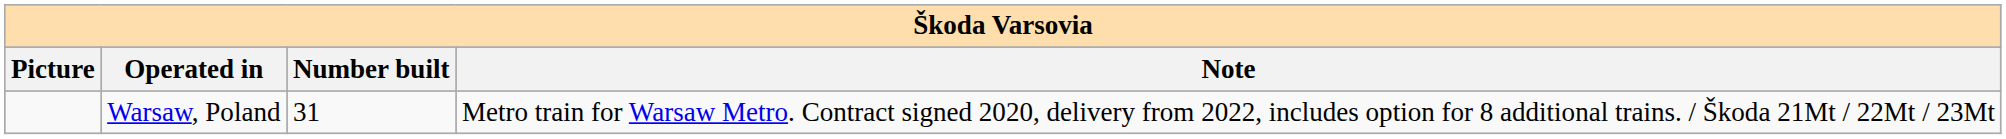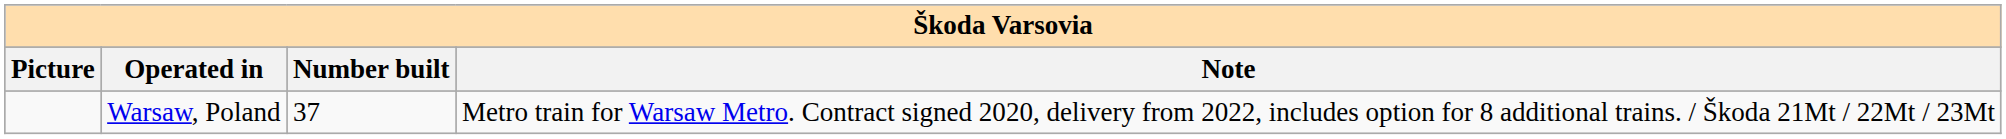Warsaw, Poland | Number built: 31 -> 37
